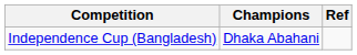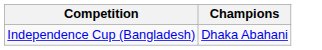- column: Ref
